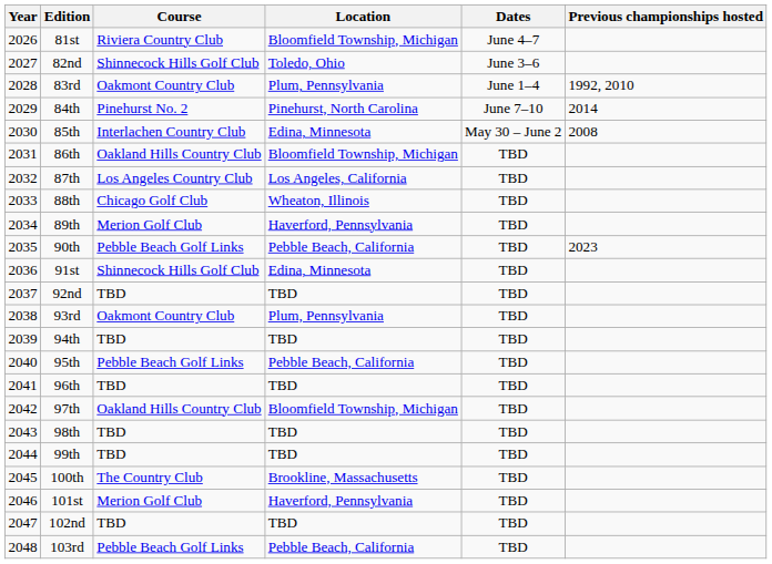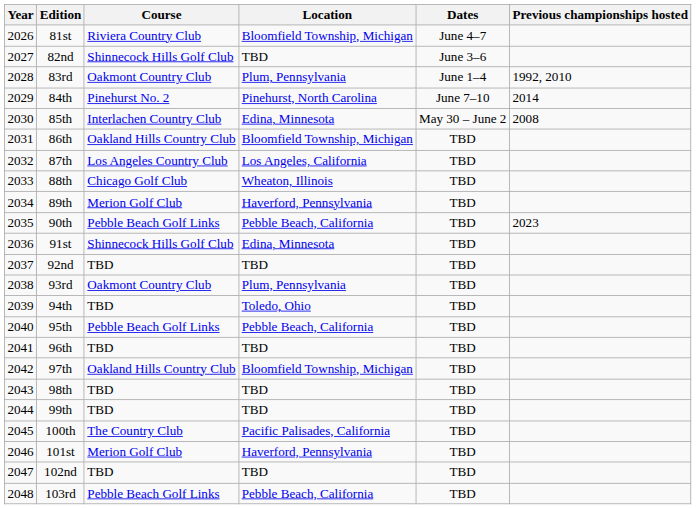82nd | Location: Toledo, Ohio -> TBD
94th | Location: TBD -> Toledo, Ohio
100th | Location: Brookline, Massachusetts -> Pacific Palisades, California
